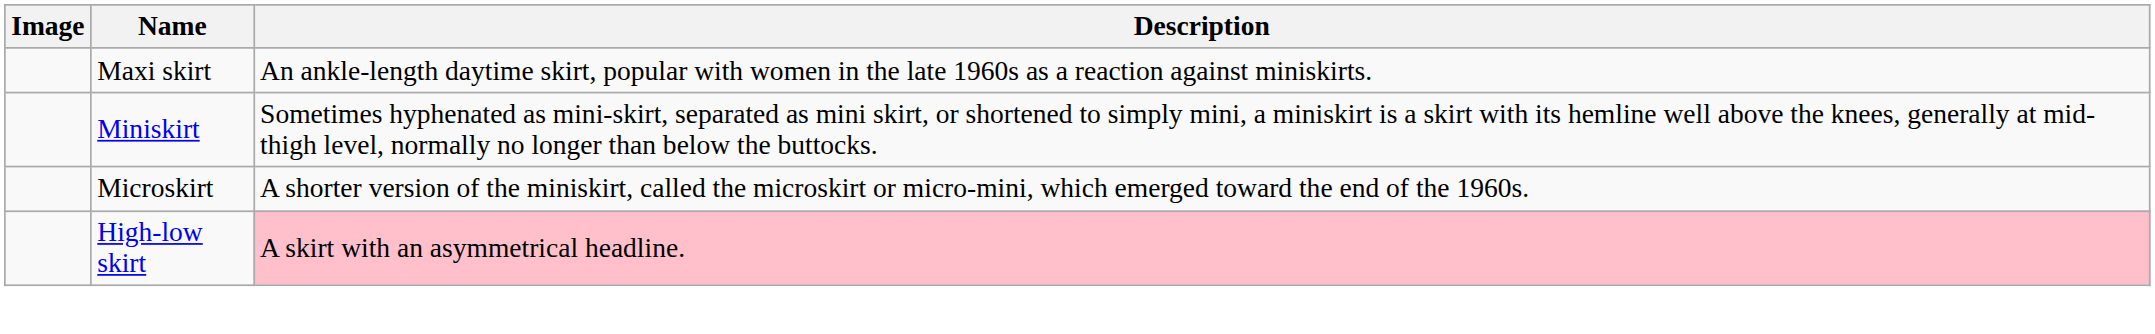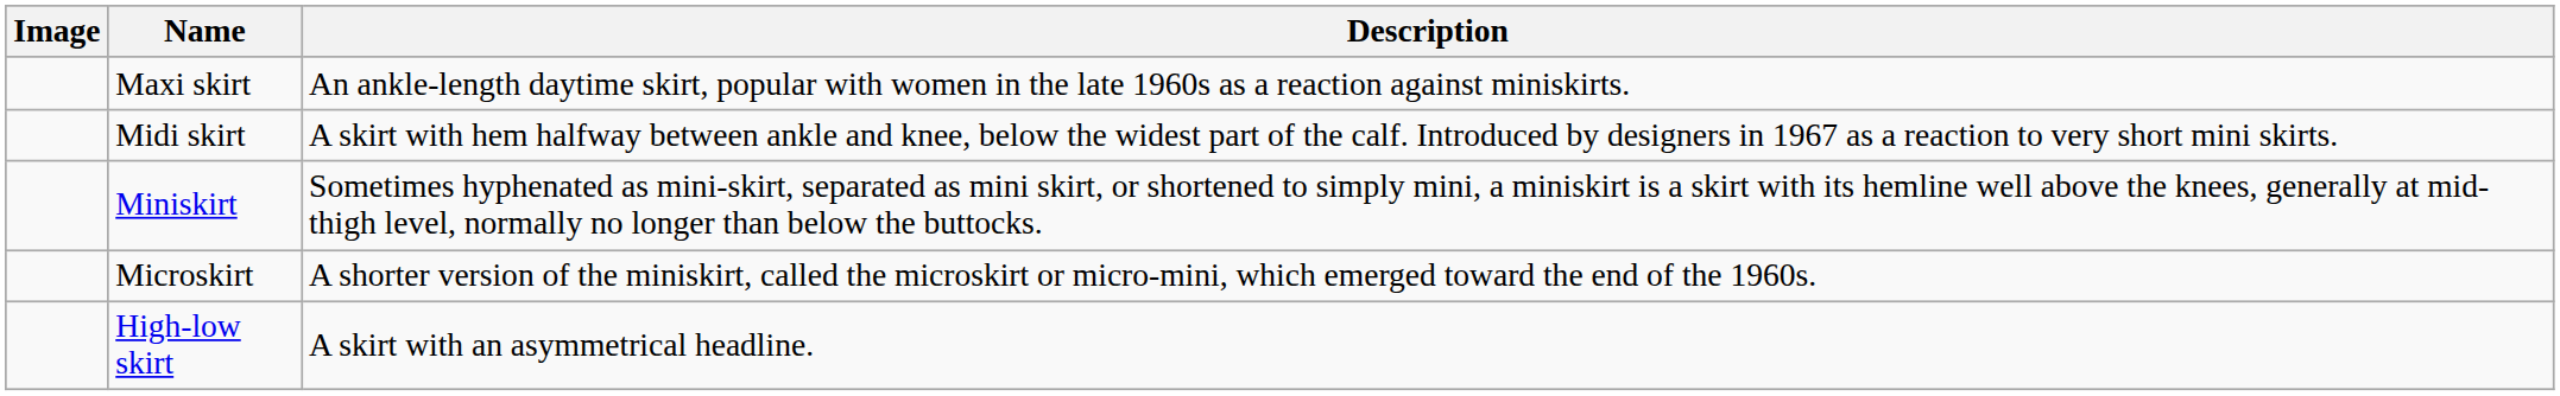+ row: Midi skirt | A skirt with hem halfway between ankle and knee, below the widest part of the calf. Introduced by designers in 1967 as a reaction to very short mini skirts.
High-low skirt | Description: pink background -> no background
